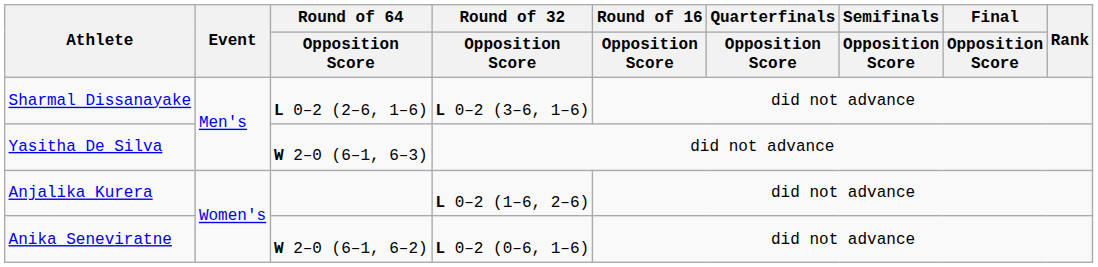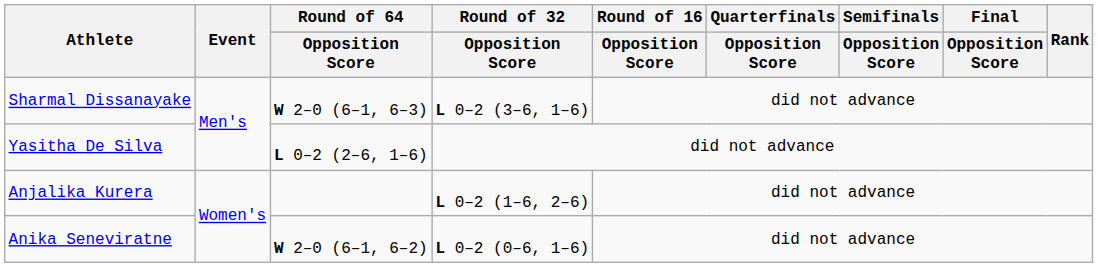Sharmal Dissanayake | Round of 64 / Opposition Score: L 0–2 (2–6, 1–6) -> W 2–0 (6–1, 6–3)
Yasitha De Silva | Round of 64 / Opposition Score: W 2–0 (6–1, 6–3) -> L 0–2 (2–6, 1–6)
